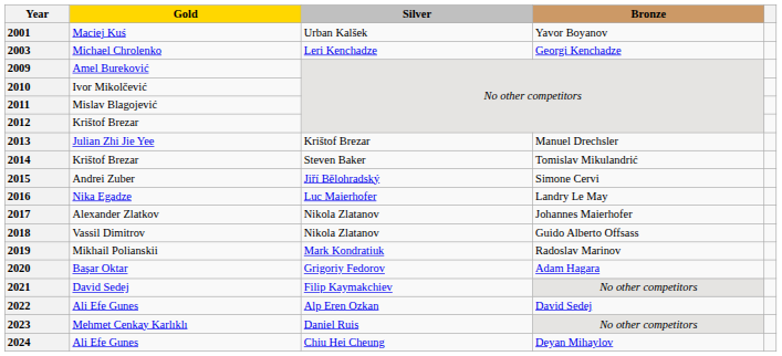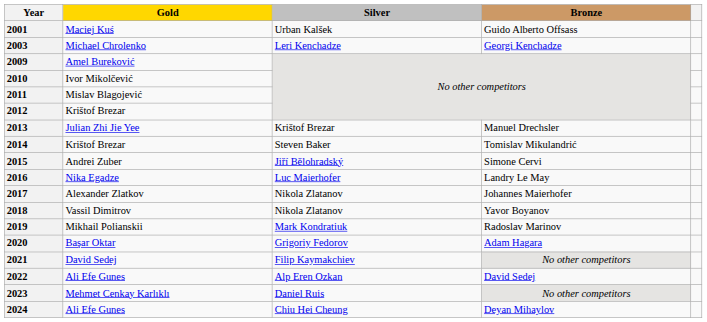2001 | Bronze: Yavor Boyanov -> Guido Alberto Offsass
2018 | Bronze: Guido Alberto Offsass -> Yavor Boyanov
